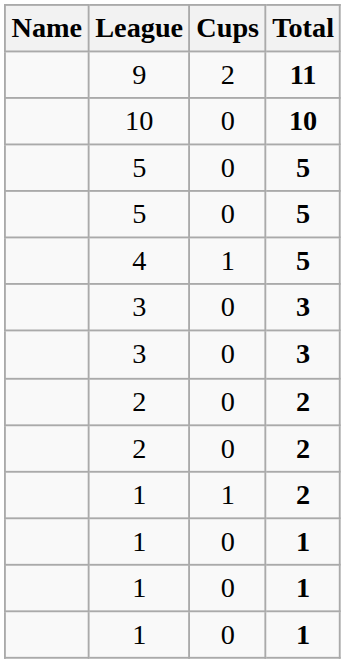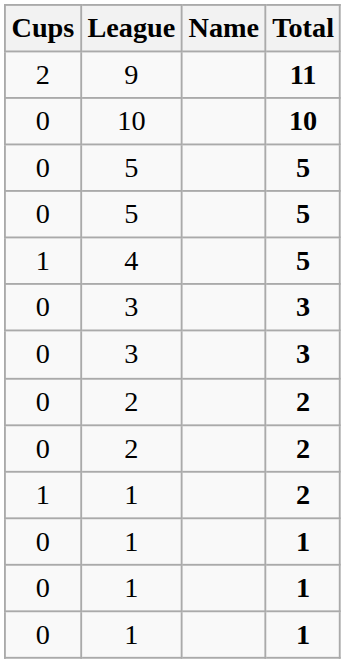columns swapped: Name <-> Cups
